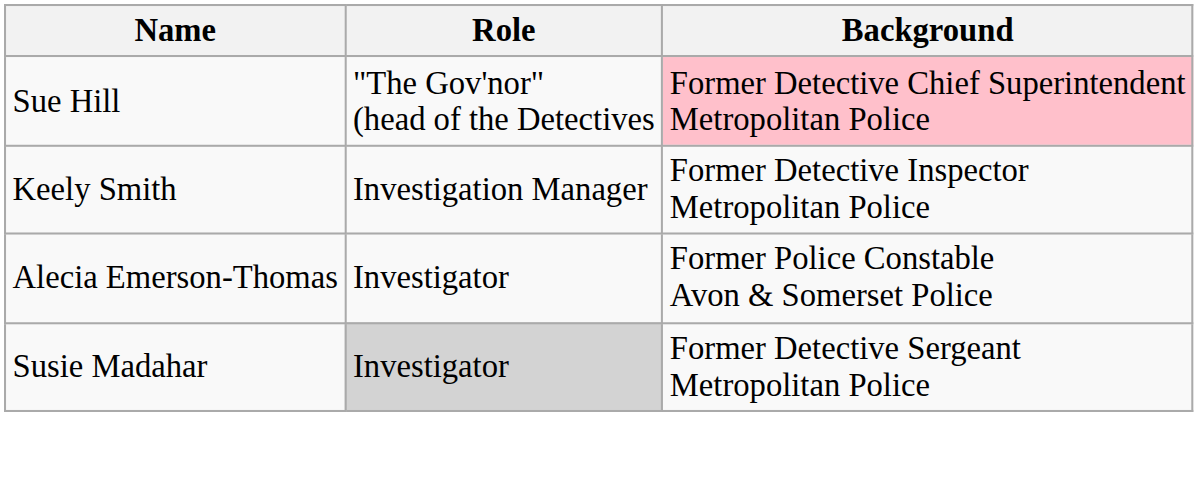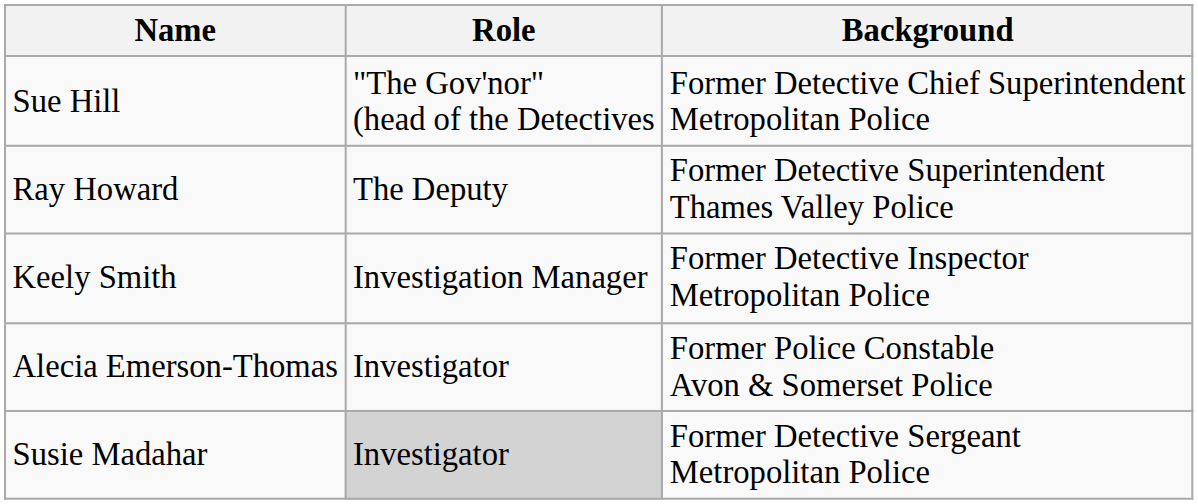Sue Hill | Background: pink background -> no background
+ row: Ray Howard | The Deputy | Former Detective Superintendent Thames Valley Police
